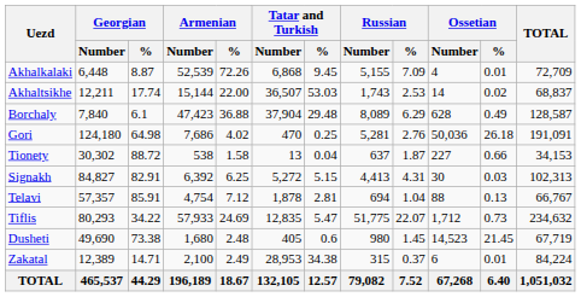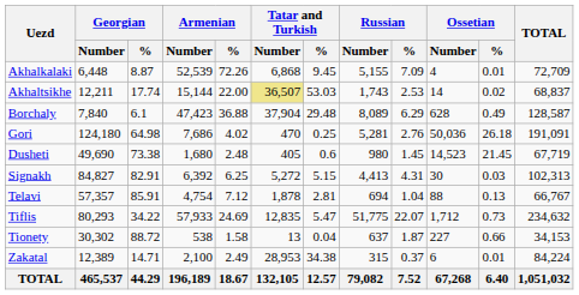Akhaltsikhe | Tatar and Turkish / Number: no background -> khaki background
rows swapped: Dusheti <-> Tionety
